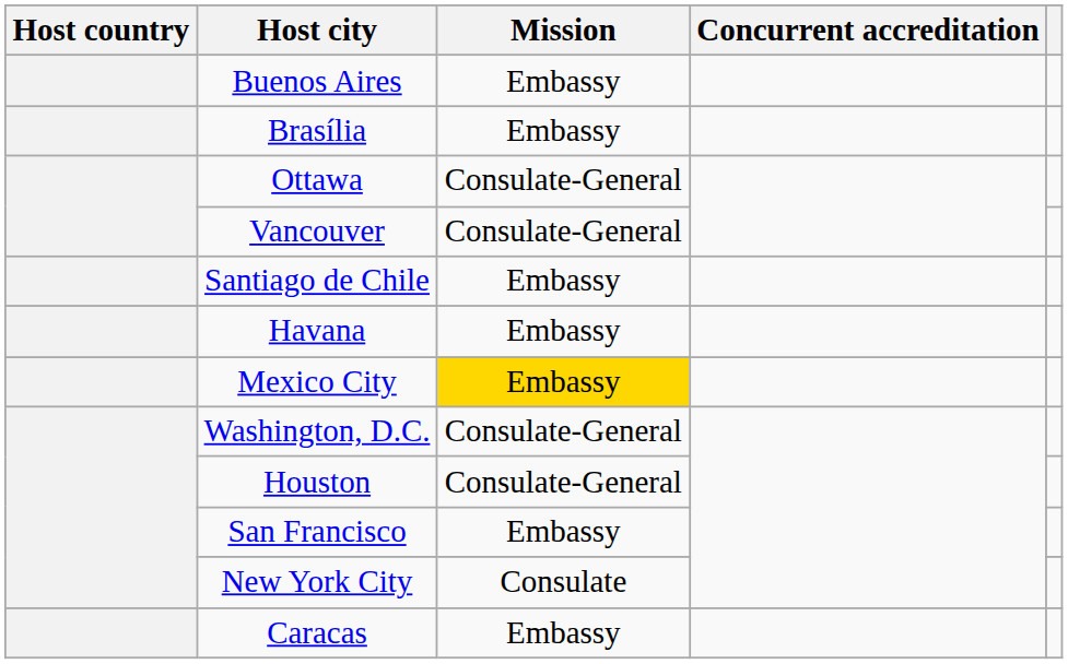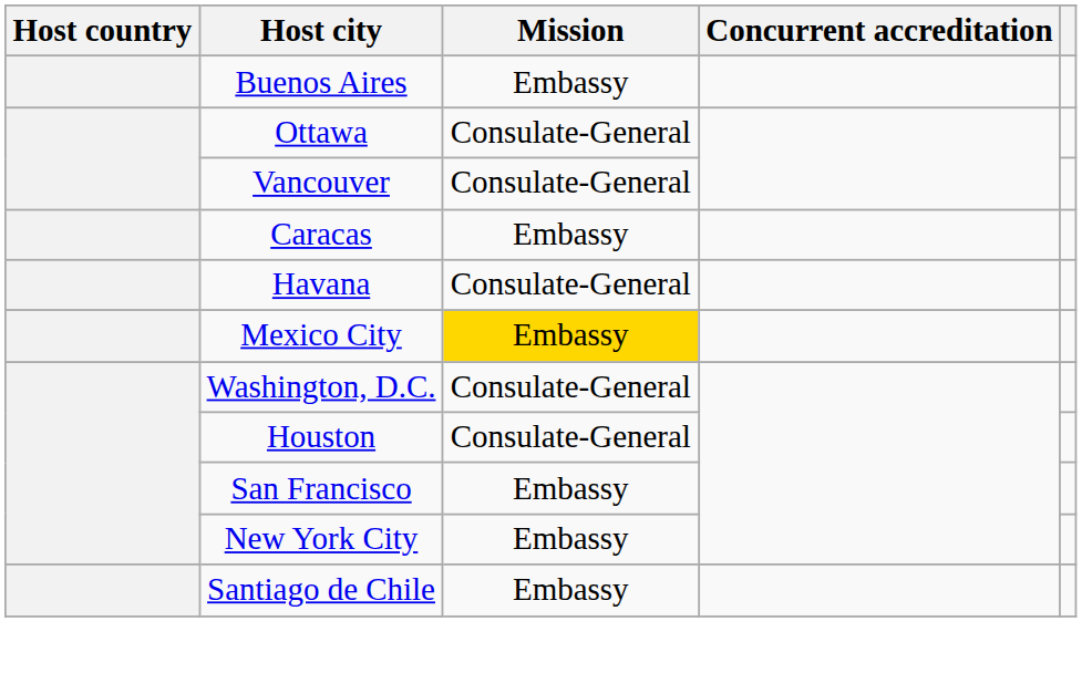- row: Brasília | Embassy
rows swapped: Santiago de Chile <-> Caracas
Havana | Mission: Embassy -> Consulate-General
New York City | Mission: Consulate -> Embassy
